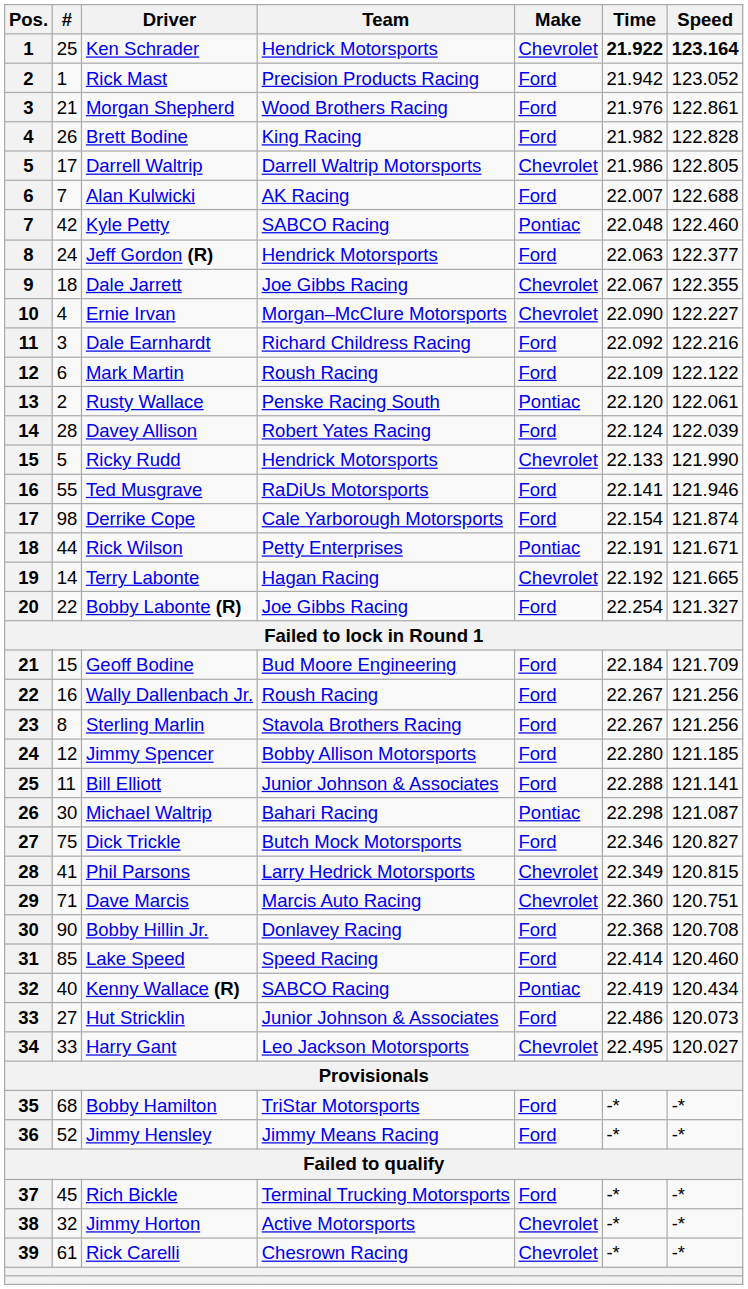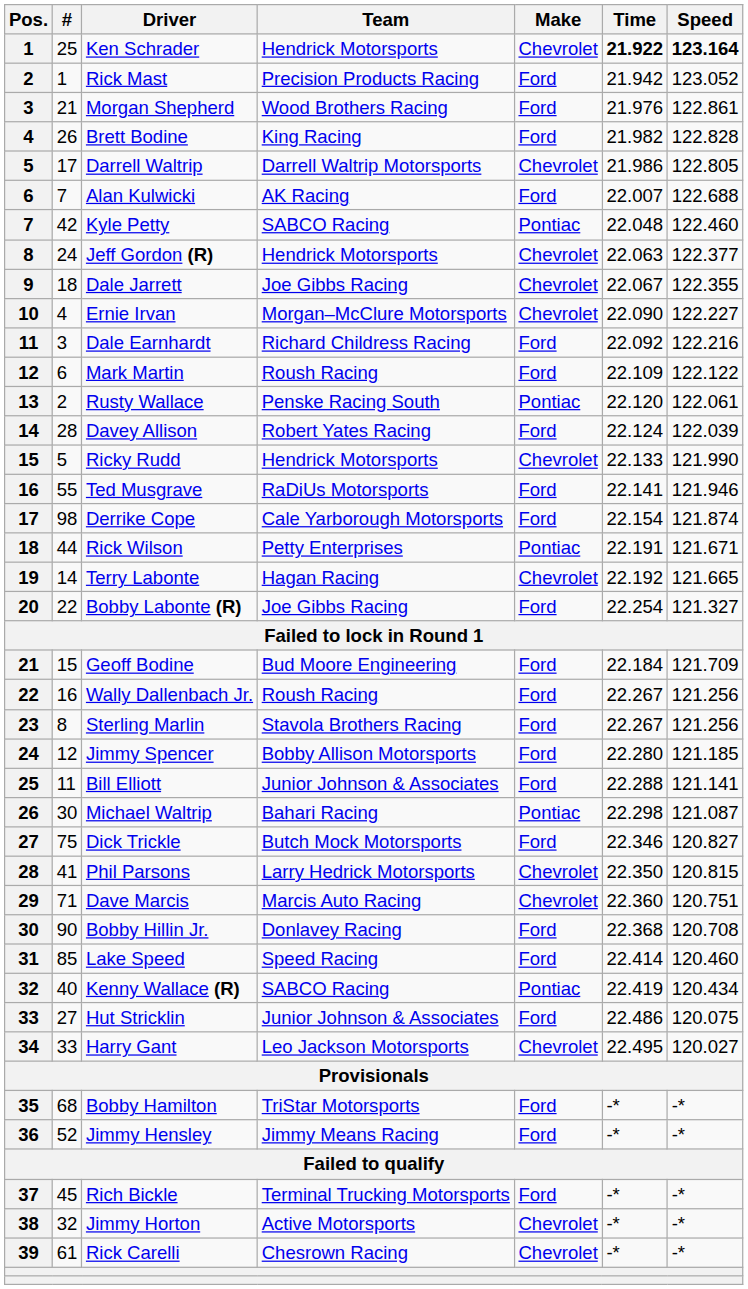Jeff Gordon (R) | Make: Ford -> Chevrolet
Phil Parsons | Time: 22.349 -> 22.350
Hut Stricklin | Speed: 120.073 -> 120.075
